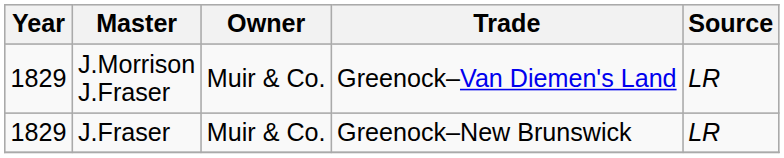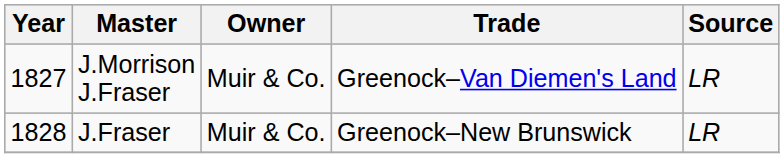J.Morrison J.Fraser | Year: 1829 -> 1827
J.Fraser | Year: 1829 -> 1828
